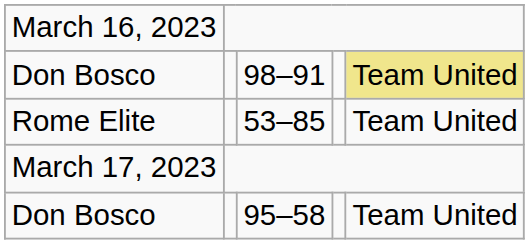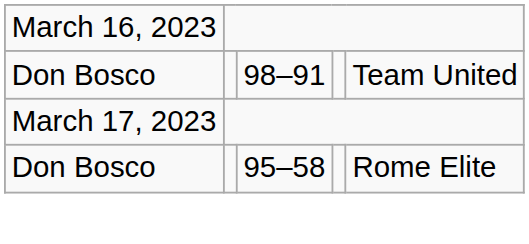98–91 | column 5: khaki background -> no background
- row: Rome Elite | 53–85 | Team United
95–58 | column 5: Team United -> Rome Elite
